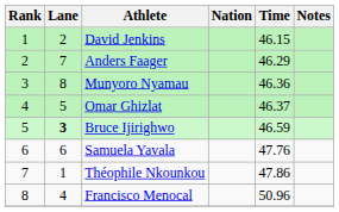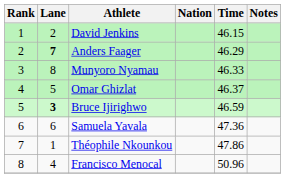Anders Faager | Lane: normal -> bold
Munyoro Nyamau | Time: 46.36 -> 46.33
Samuela Yavala | Time: 47.76 -> 47.36
